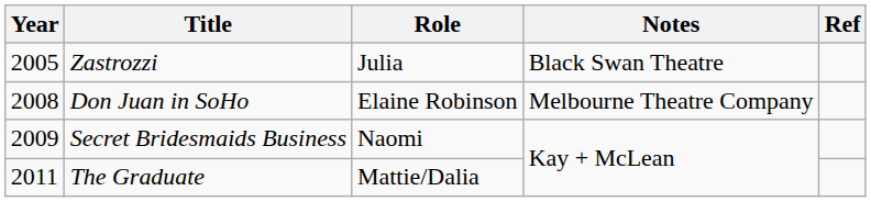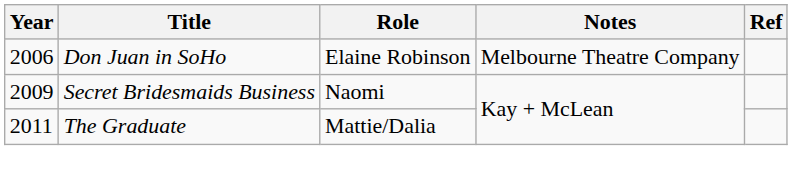- row: 2005 | Zastrozzi | Julia | Black Swan Theatre
Don Juan in SoHo | Year: 2008 -> 2006
